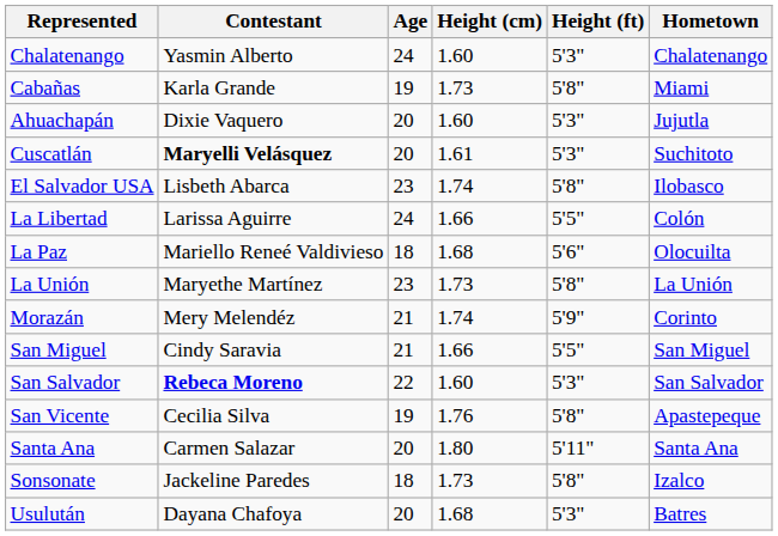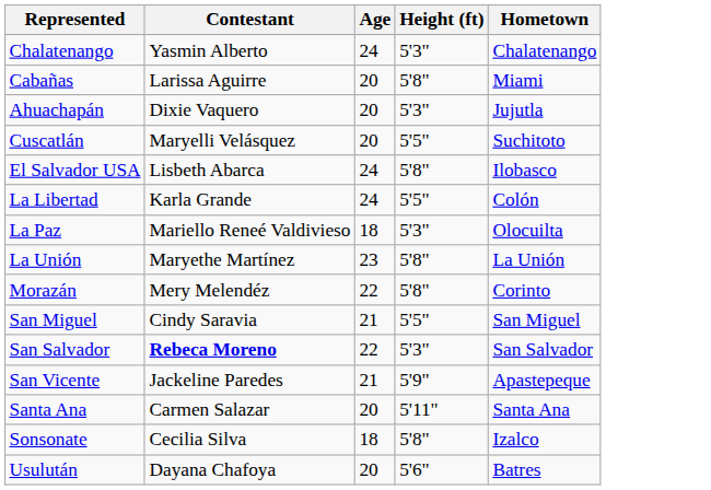- column: Height (cm) | 1.60 | 1.73 | 1.60 | 1.61 | 1.74 | 1.66 | 1.68 | 1.73 | 1.74 | 1.66 | 1.60 | 1.76 | 1.80 | 1.73 | 1.68
Cabañas | Contestant: Karla Grande -> Larissa Aguirre
Cabañas | Age: 19 -> 20
Cuscatlán | Contestant: bold -> normal
Cuscatlán | Height (ft): 5'3" -> 5'5"
El Salvador USA | Age: 23 -> 24
La Libertad | Contestant: Larissa Aguirre -> Karla Grande
La Paz | Height (ft): 5'6" -> 5'3"
Morazán | Age: 21 -> 22
Morazán | Height (ft): 5'9" -> 5'8"
San Vicente | Contestant: Cecilia Silva -> Jackeline Paredes
San Vicente | Age: 19 -> 21
San Vicente | Height (ft): 5'8" -> 5'9"
Sonsonate | Contestant: Jackeline Paredes -> Cecilia Silva
Usulután | Height (ft): 5'3" -> 5'6"
